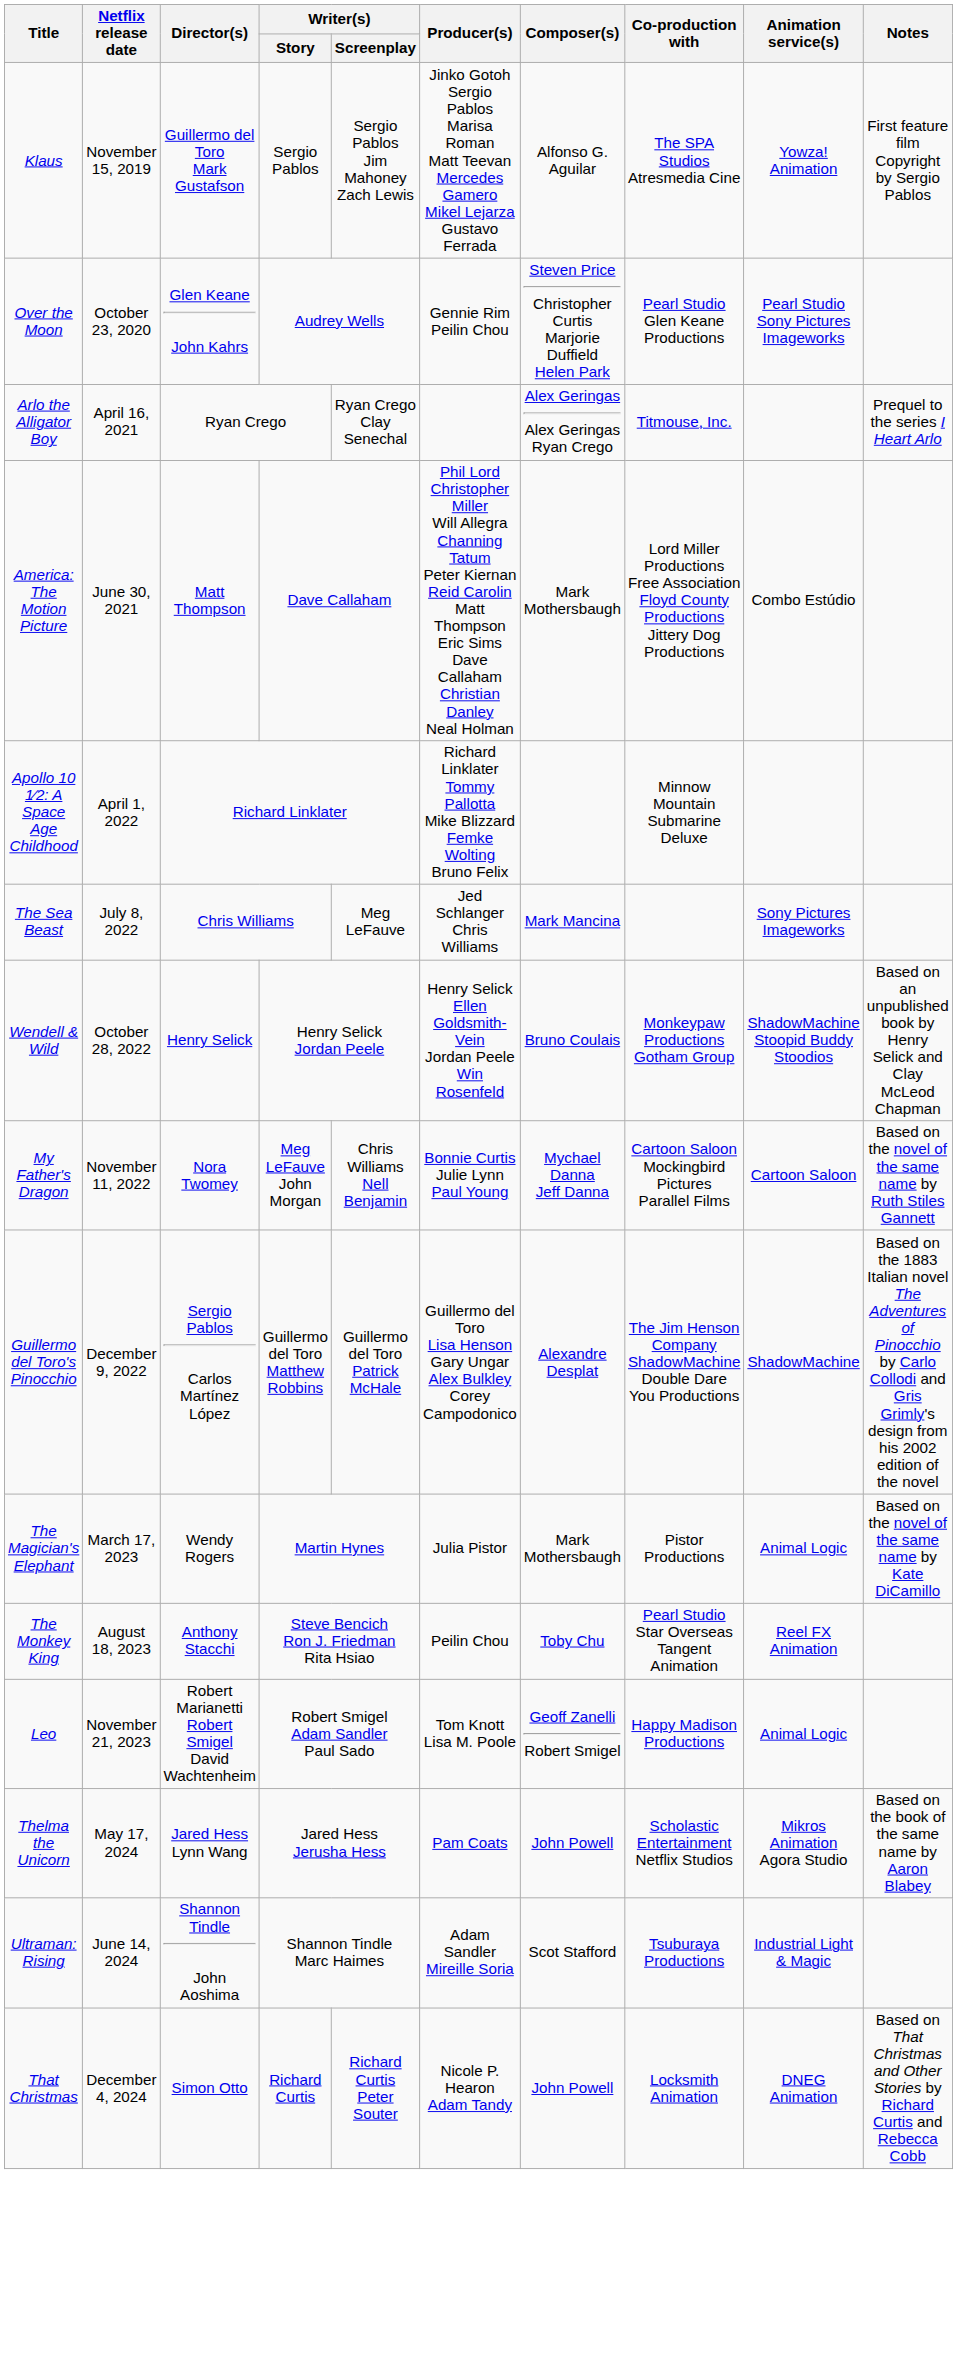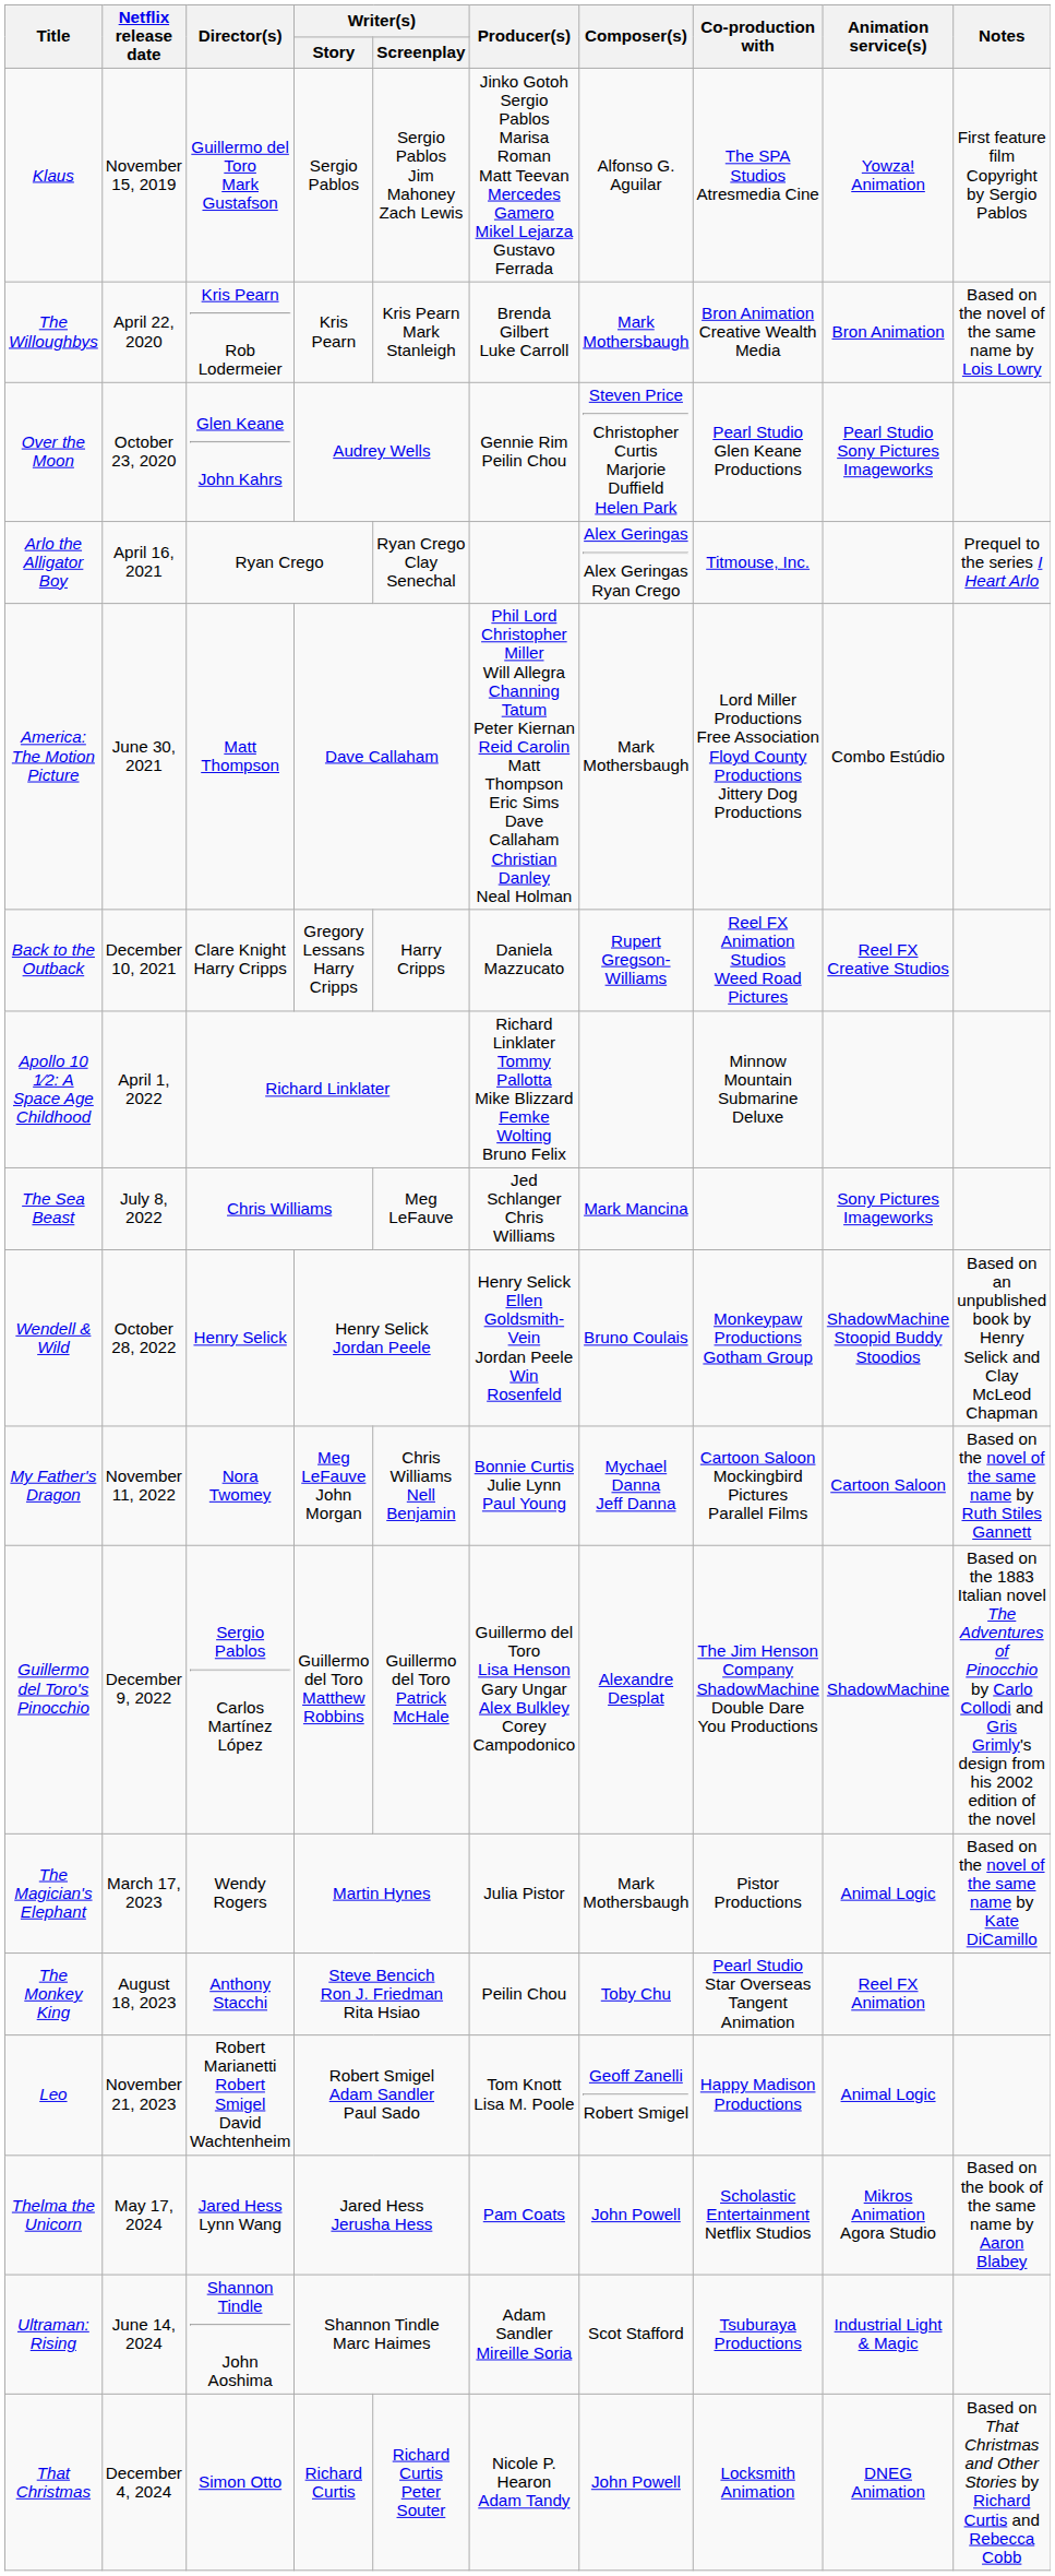+ row: The Willoughbys | April 22, 2020 | Kris Pearn Rob Lodermeier | Kris Pearn | Kris Pearn Mark Stanleigh | Brenda Gilbert Luke Carroll | Mark Mothersbaugh | Bron Animation Creative Wealth Media | Bron Animation | Based on the novel of the same name by Lois Lowry
+ row: Back to the Outback | December 10, 2021 | Clare Knight Harry Cripps | Gregory Lessans Harry Cripps | Harry Cripps | Daniela Mazzucato | Rupert Gregson-Williams | Reel FX Animation Studios Weed Road Pictures | Reel FX Creative Studios
